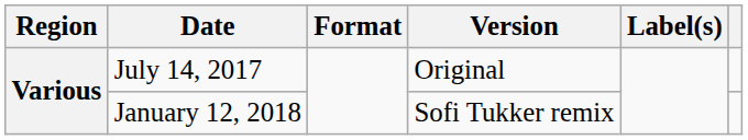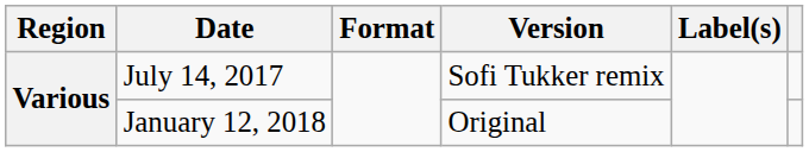July 14, 2017 | Version: Original -> Sofi Tukker remix
January 12, 2018 | Version: Sofi Tukker remix -> Original
